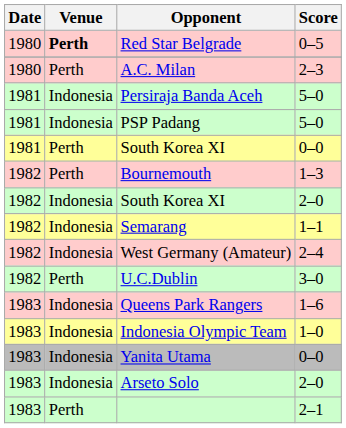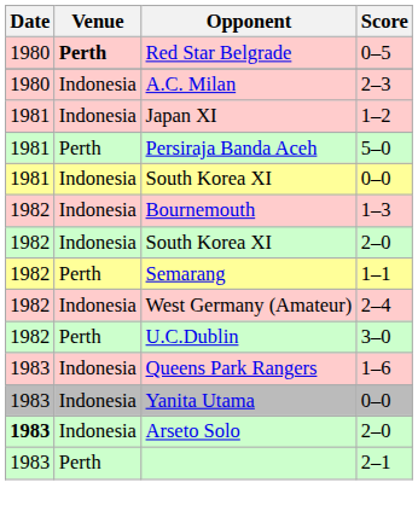A.C. Milan | Venue: Perth -> Indonesia
+ row: 1981 | Indonesia | Japan XI | 1–2
Persiraja Banda Aceh | Venue: Indonesia -> Perth
- row: 1981 | Indonesia | PSP Padang | 5–0
South Korea XI / 0–0 | Venue: Perth -> Indonesia
Bournemouth | Venue: Perth -> Indonesia
Semarang | Venue: Indonesia -> Perth
- row: 1983 | Indonesia | Indonesia Olympic Team | 1–0
Arseto Solo | Date: normal -> bold
